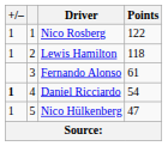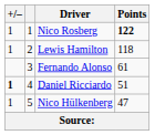Nico Rosberg | Points: normal -> bold
Daniel Ricciardo | Points: 54 -> 51
